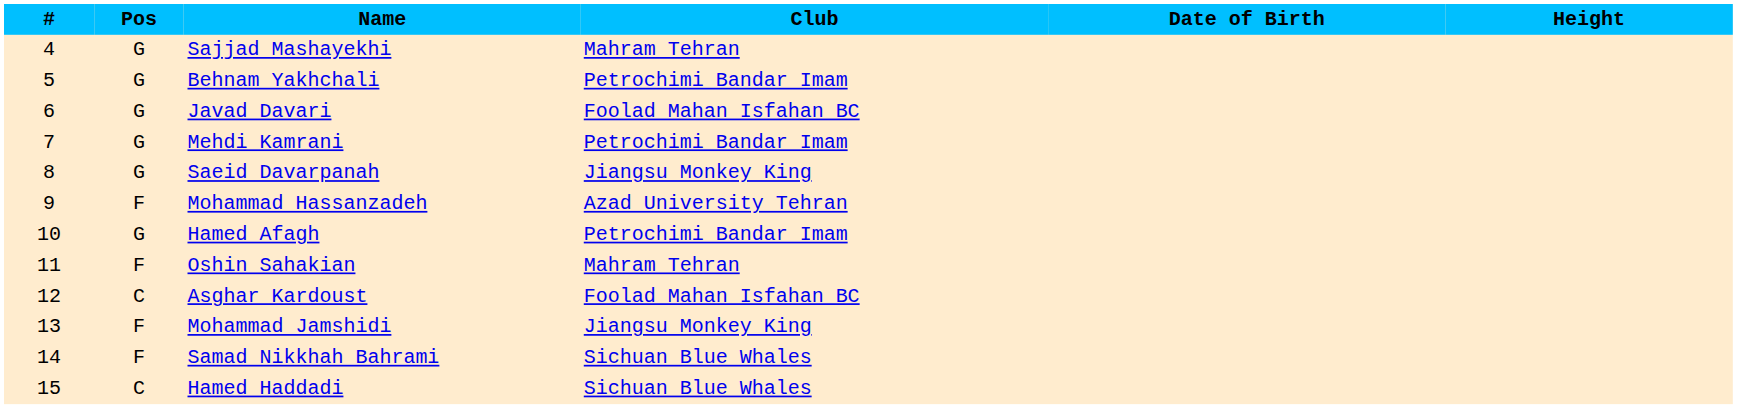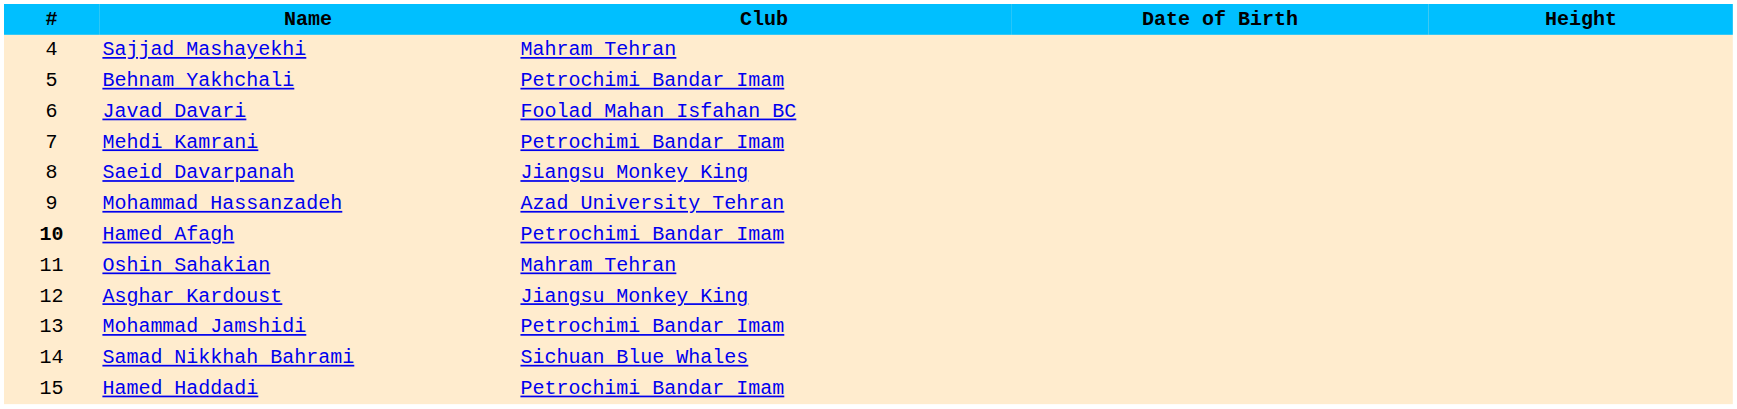- column: Pos | G | G | G | G | G | F | G | F | C | F | F | C
Hamed Afagh | #: normal -> bold
Asghar Kardoust | Club: Foolad Mahan Isfahan BC -> Jiangsu Monkey King
Mohammad Jamshidi | Club: Jiangsu Monkey King -> Petrochimi Bandar Imam
Hamed Haddadi | Club: Sichuan Blue Whales -> Petrochimi Bandar Imam
